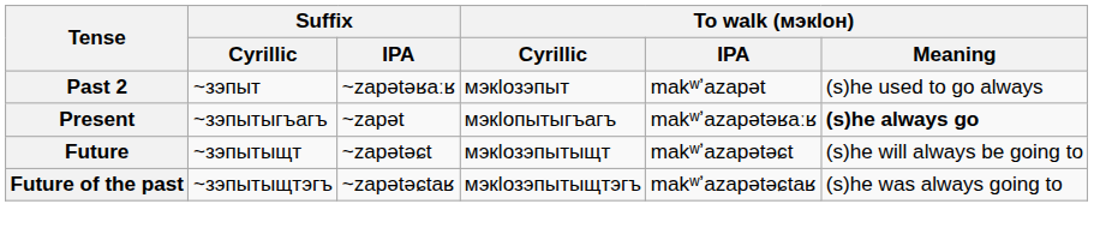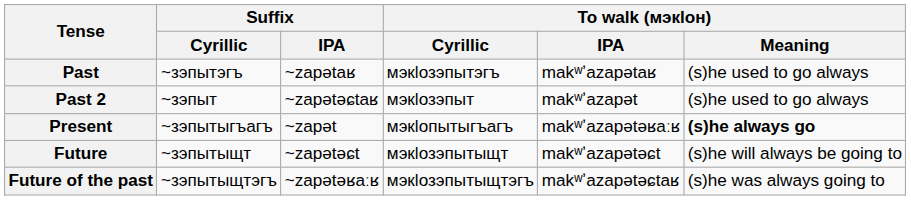+ row: Past | ~зэпытэгъ | ~zapətaʁ | мэкӏозэпытэгъ | makʷʼazapətaʁ | (s)he used to go always
Past 2 | Suffix / IPA: ~zapətəʁaːʁ -> ~zapətəɕtaʁ
Future of the past | Suffix / IPA: ~zapətəɕtaʁ -> ~zapətəʁaːʁ
